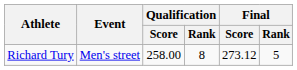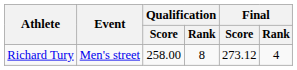Richard Tury | Final / Rank: 5 -> 4
